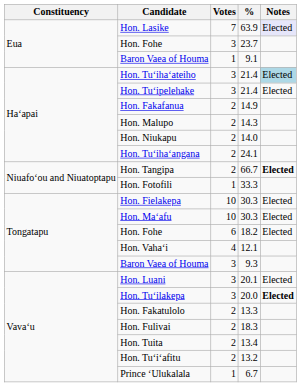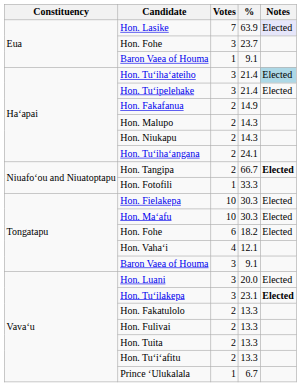Hon. Niukapu | %: 14.0 -> 14.3
Baron Vaea of Houma / 3 | %: 9.3 -> 9.1
Hon. Luani | %: 20.1 -> 20.0
Hon. Tuʻilakepa | %: 20.0 -> 23.1
Hon. Fulivai | %: 18.3 -> 13.3
Hon. Tuita | %: 13.4 -> 13.3
Hon. Tuʻiʻafitu | %: 13.2 -> 13.3
